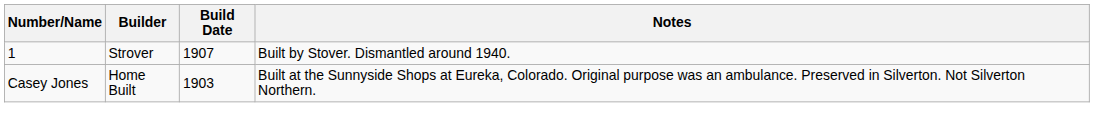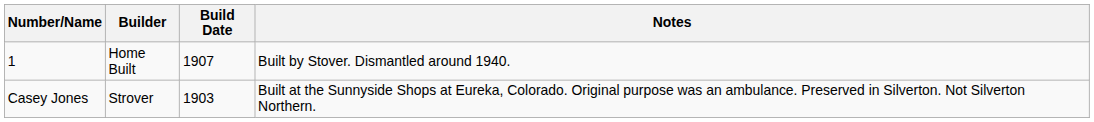1 | Builder: Strover -> Home Built
Casey Jones | Builder: Home Built -> Strover
